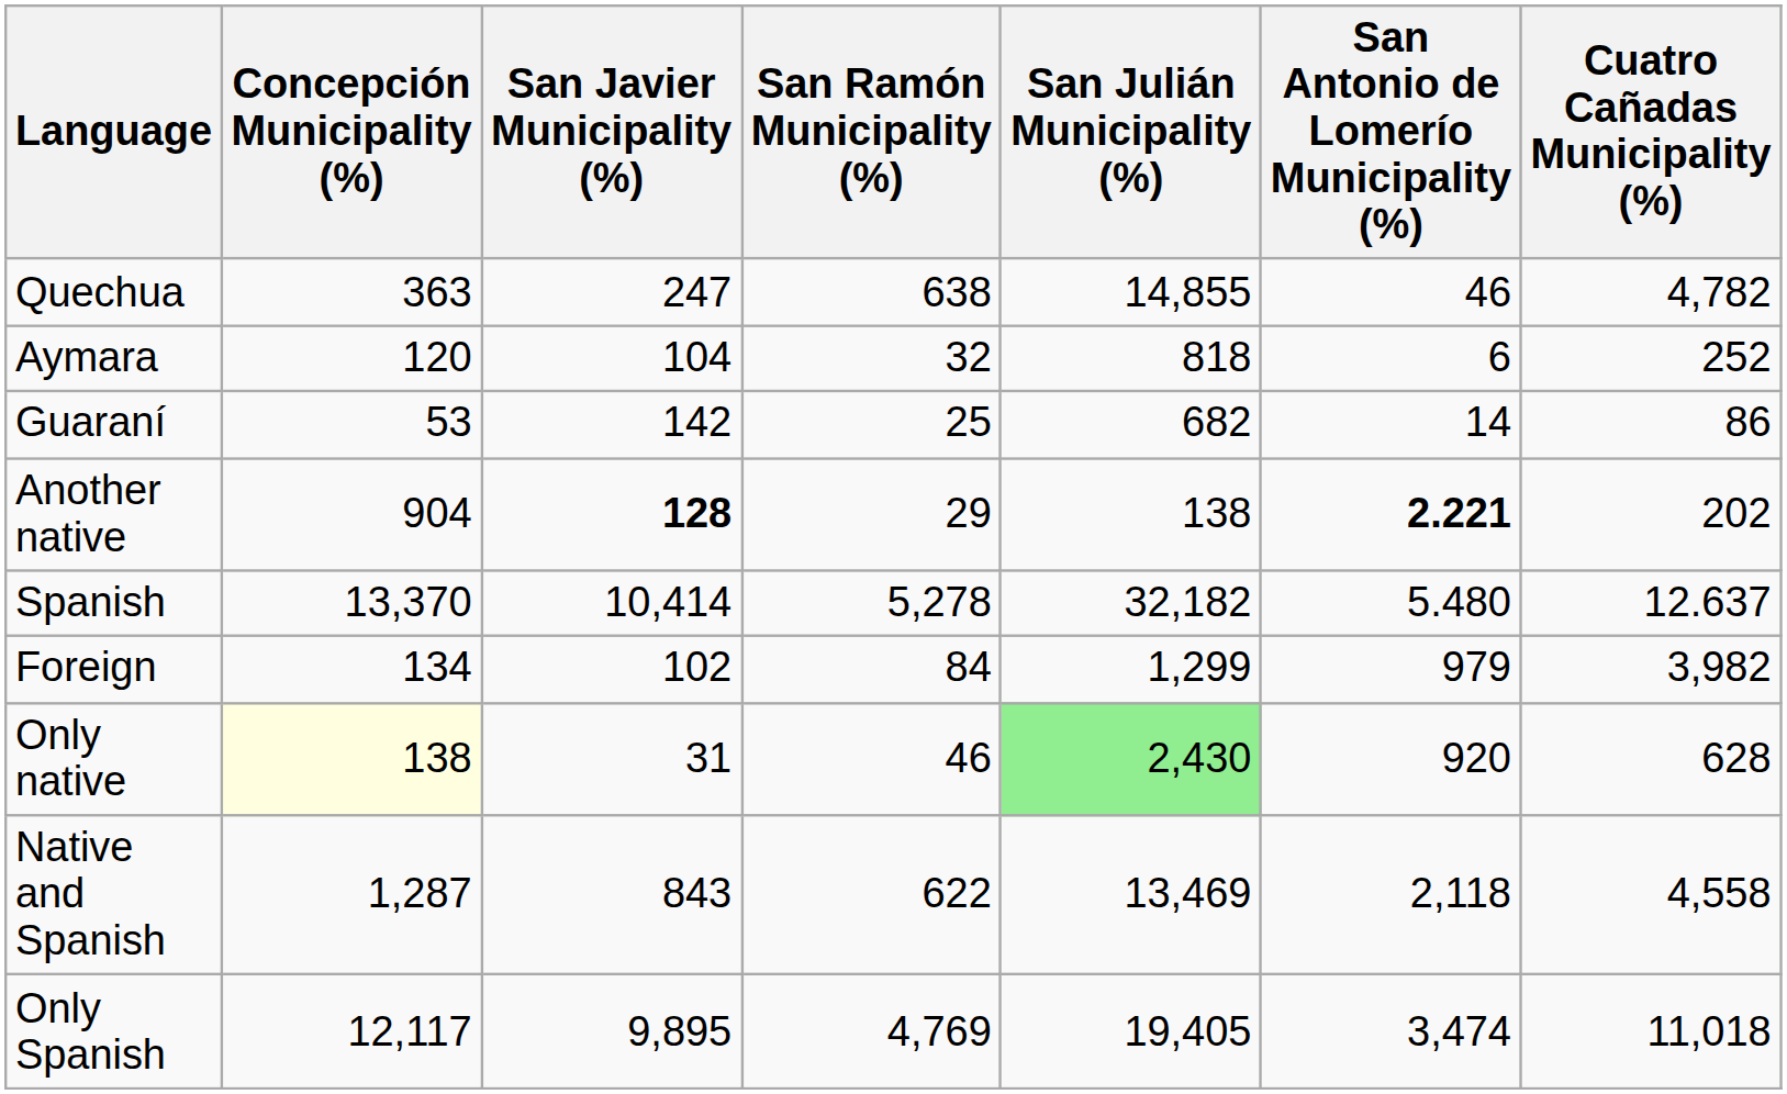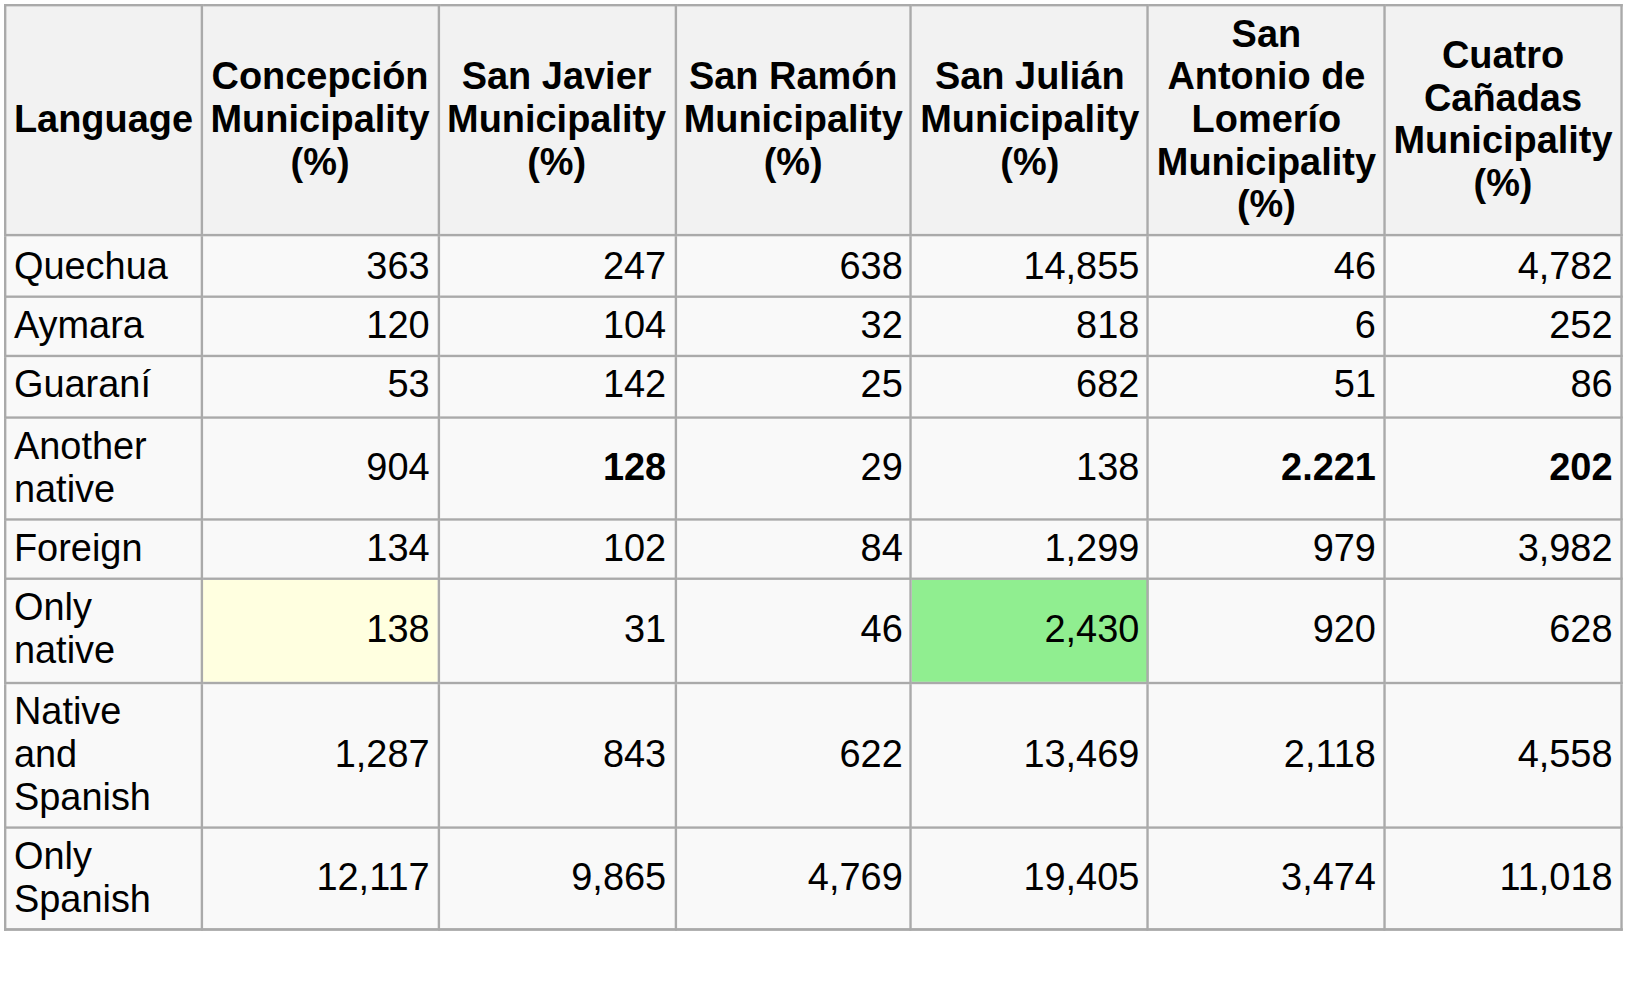Guaraní | San Antonio de Lomerío Municipality (%): 14 -> 51
Another native | Cuatro Cañadas Municipality (%): normal -> bold
- row: Spanish | 13,370 | 10,414 | 5,278 | 32,182 | 5.480 | 12.637
Only Spanish | San Javier Municipality (%): 9,895 -> 9,865
